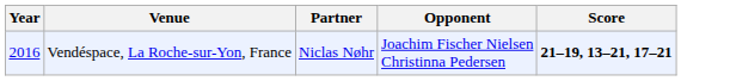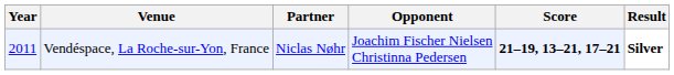+ column: Result | Silver
Vendéspace, La Roche-sur-Yon, France | Year: 2016 -> 2011
